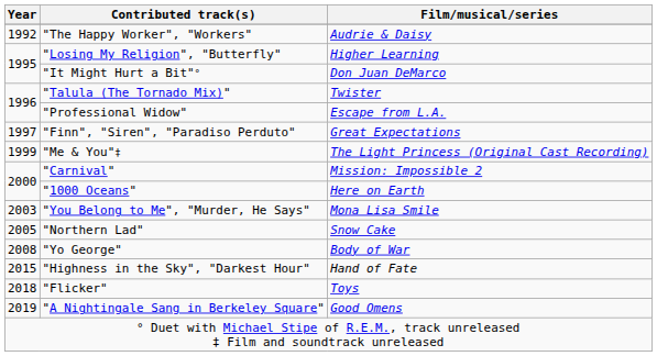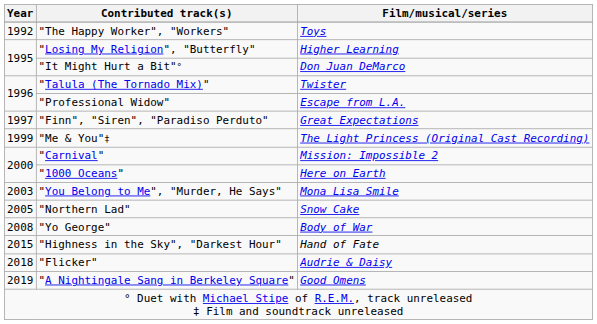"The Happy Worker", "Workers" | Film/musical/series: Audrie & Daisy -> Toys
"Flicker" | Film/musical/series: Toys -> Audrie & Daisy
